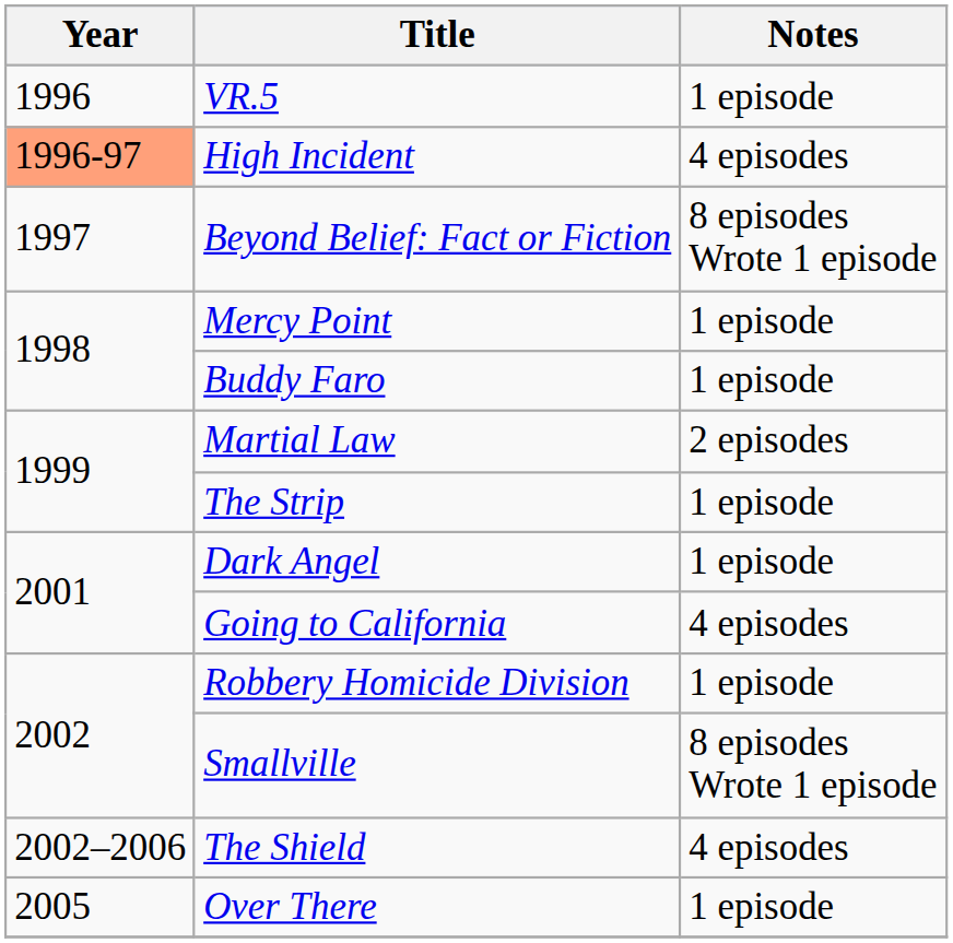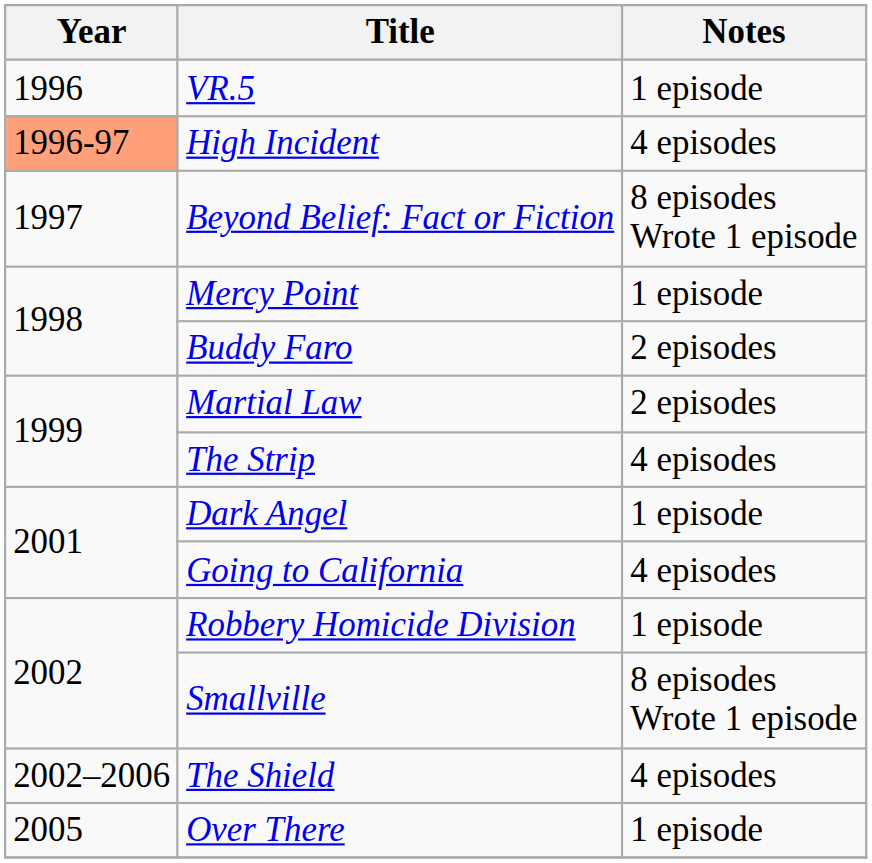Buddy Faro | Notes: 1 episode -> 2 episodes
The Strip | Notes: 1 episode -> 4 episodes
